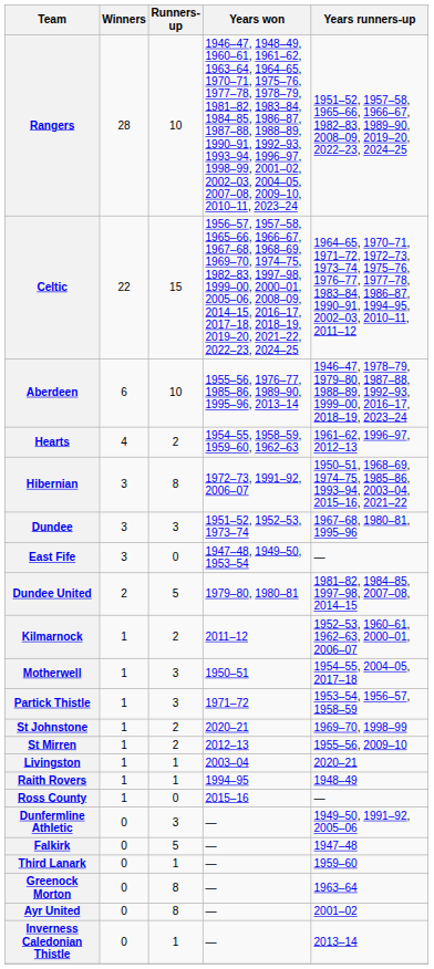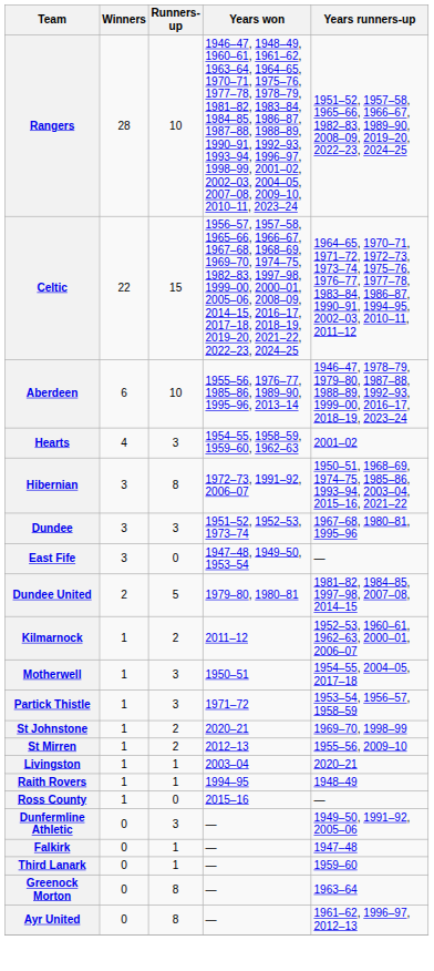Hearts | Runners-up: 2 -> 3
Hearts | Years runners-up: 1961–62, 1996–97, 2012–13 -> 2001–02
Falkirk | Runners-up: 5 -> 1
Ayr United | Years runners-up: 2001–02 -> 1961–62, 1996–97, 2012–13
- row: Inverness Caledonian Thistle | 0 | 1 | — | 2013–14
